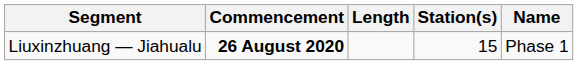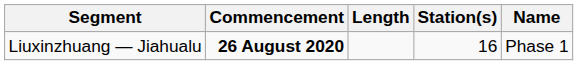Liuxinzhuang — Jiahualu | Station(s): 15 -> 16
